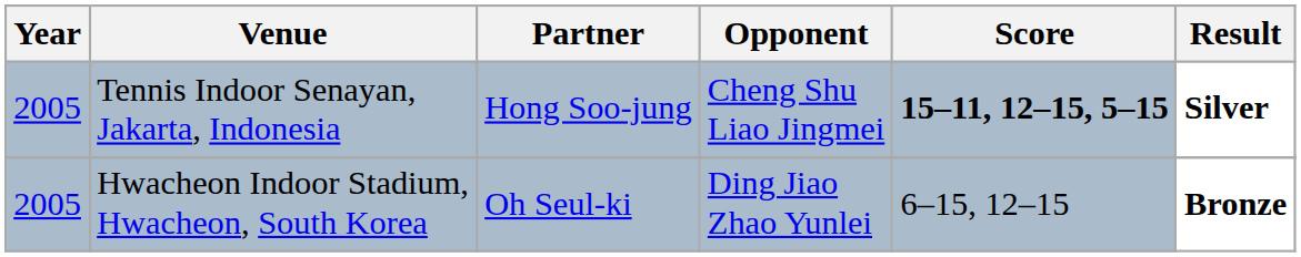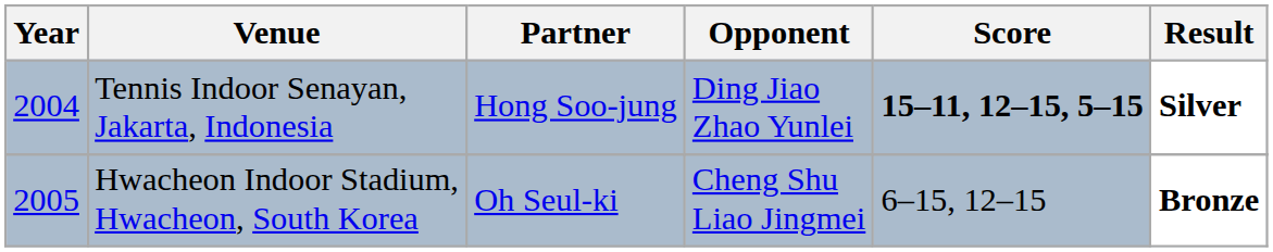Tennis Indoor Senayan, Jakarta, Indonesia | Year: 2005 -> 2004
Tennis Indoor Senayan, Jakarta, Indonesia | Opponent: Cheng Shu Liao Jingmei -> Ding Jiao Zhao Yunlei
Hwacheon Indoor Stadium, Hwacheon, South Korea | Opponent: Ding Jiao Zhao Yunlei -> Cheng Shu Liao Jingmei
